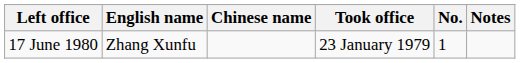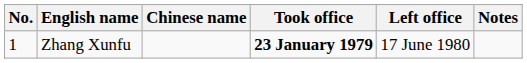columns swapped: No. <-> Left office
Zhang Xunfu | Took office: normal -> bold
